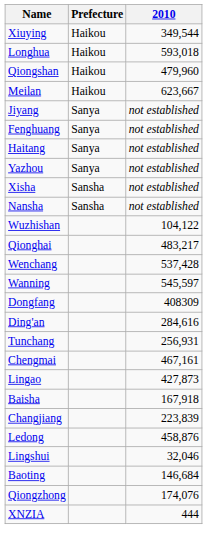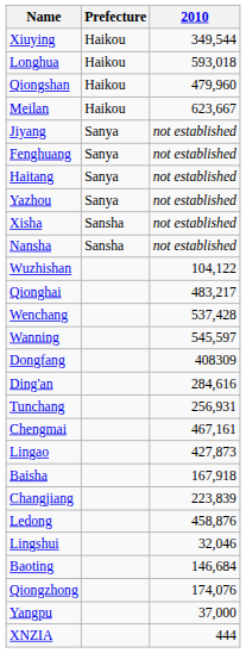+ row: Yangpu | 37,000
